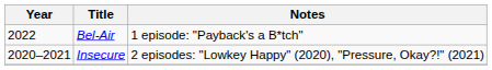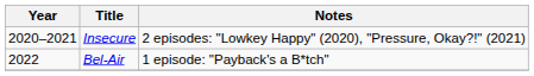rows swapped: Insecure <-> Bel-Air
